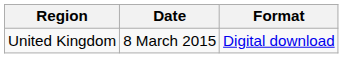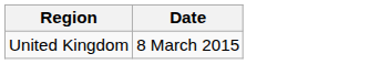- column: Format | Digital download
